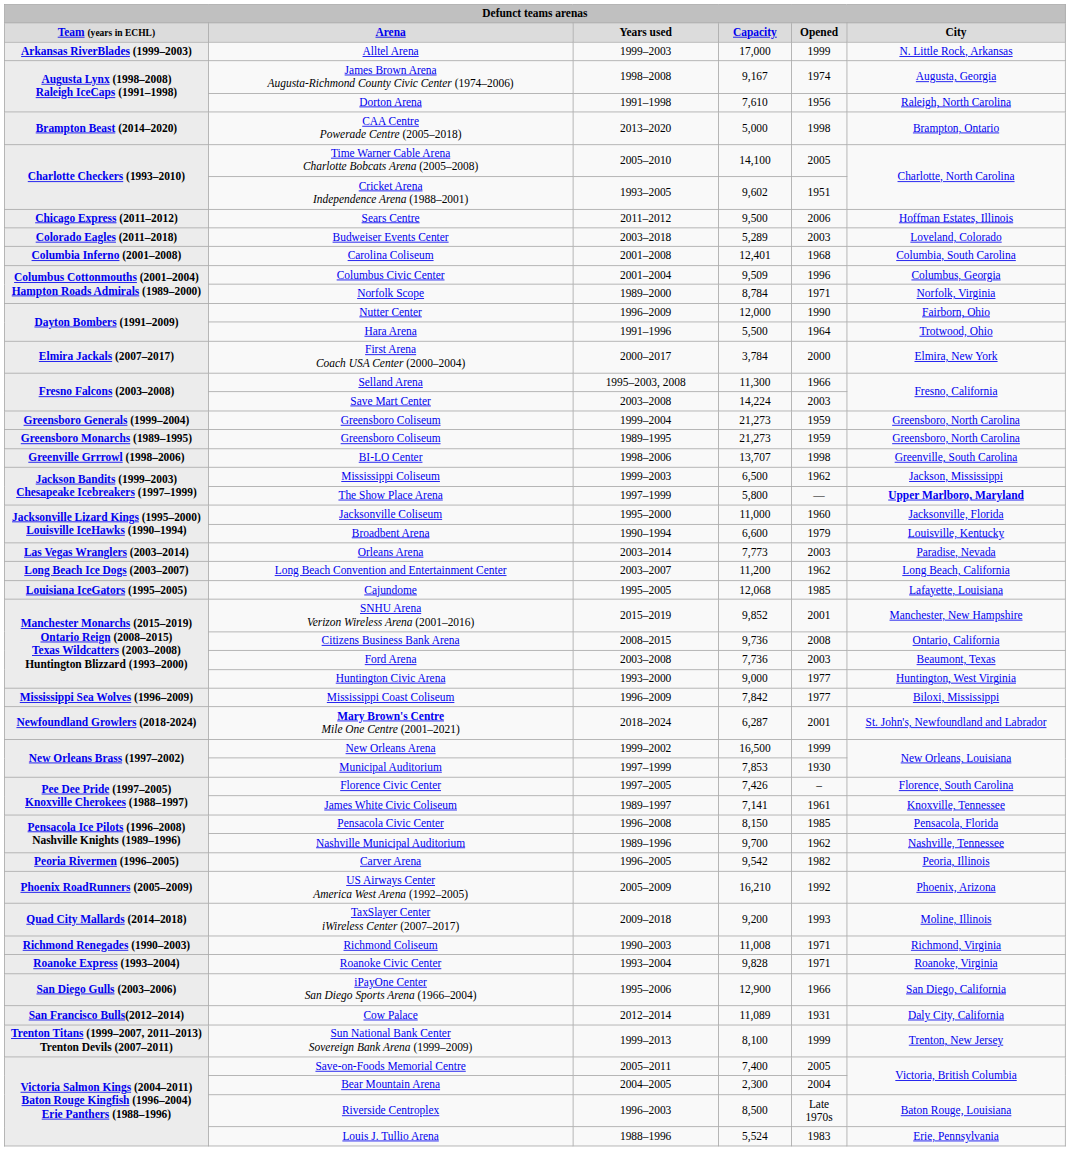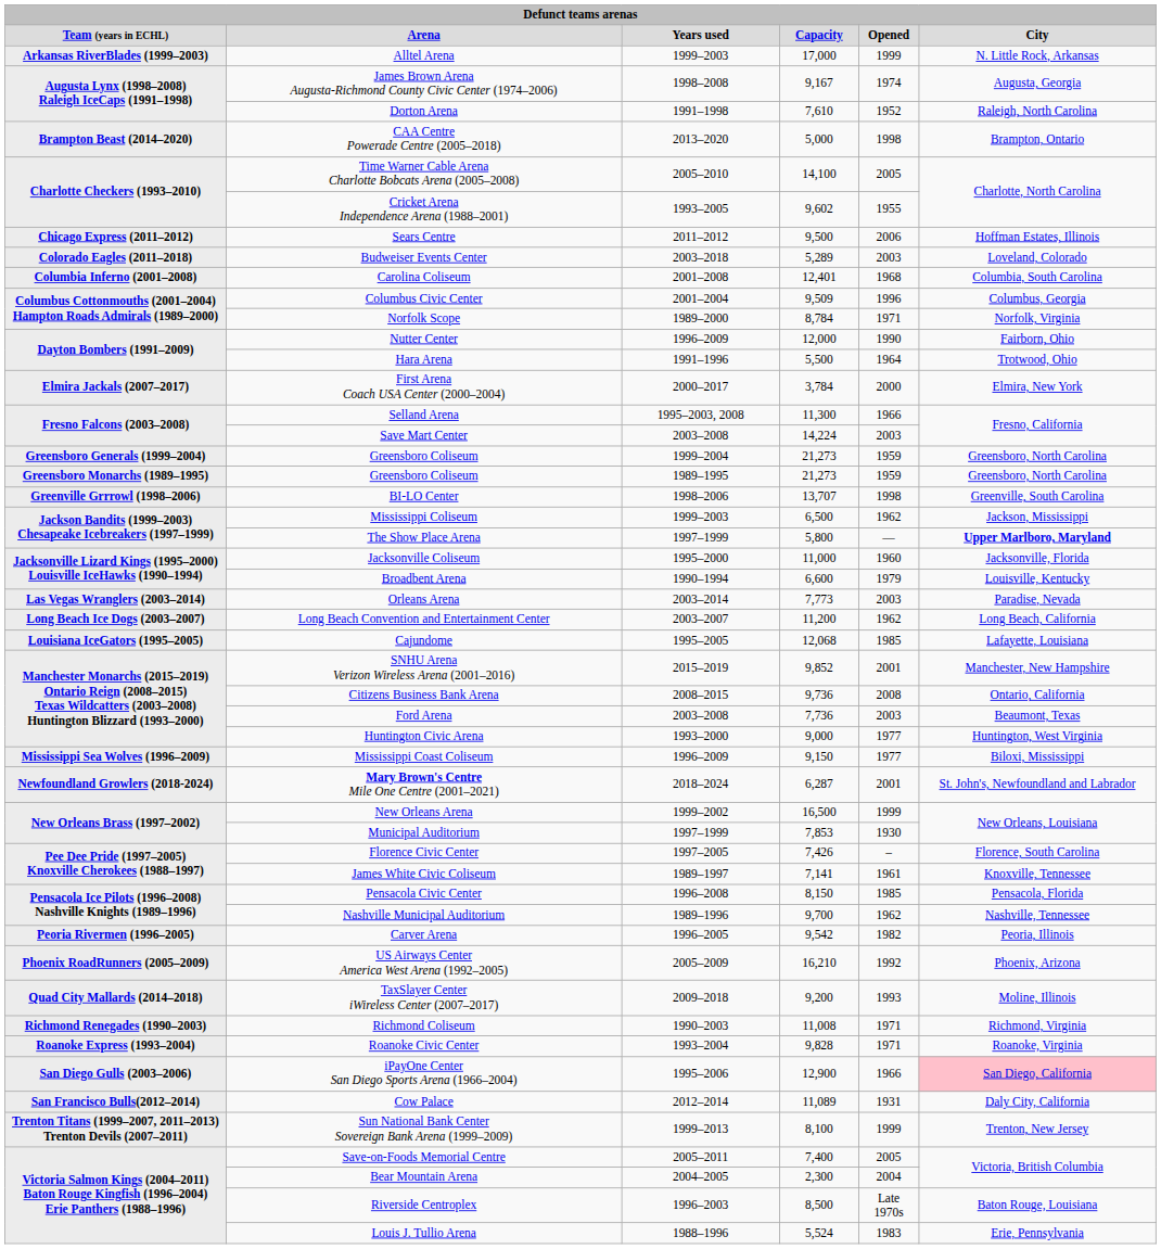Dorton Arena | column 5: 1956 -> 1952
Cricket Arena Independence Arena (1988–2001) | column 5: 1951 -> 1955
Mississippi Coast Coliseum | column 4: 7,842 -> 9,150
iPayOne Center San Diego Sports Arena (1966–2004) | column 6: no background -> pink background
